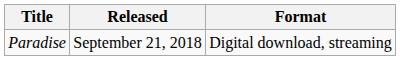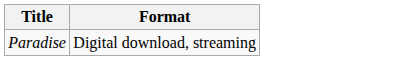- column: Released | September 21, 2018
